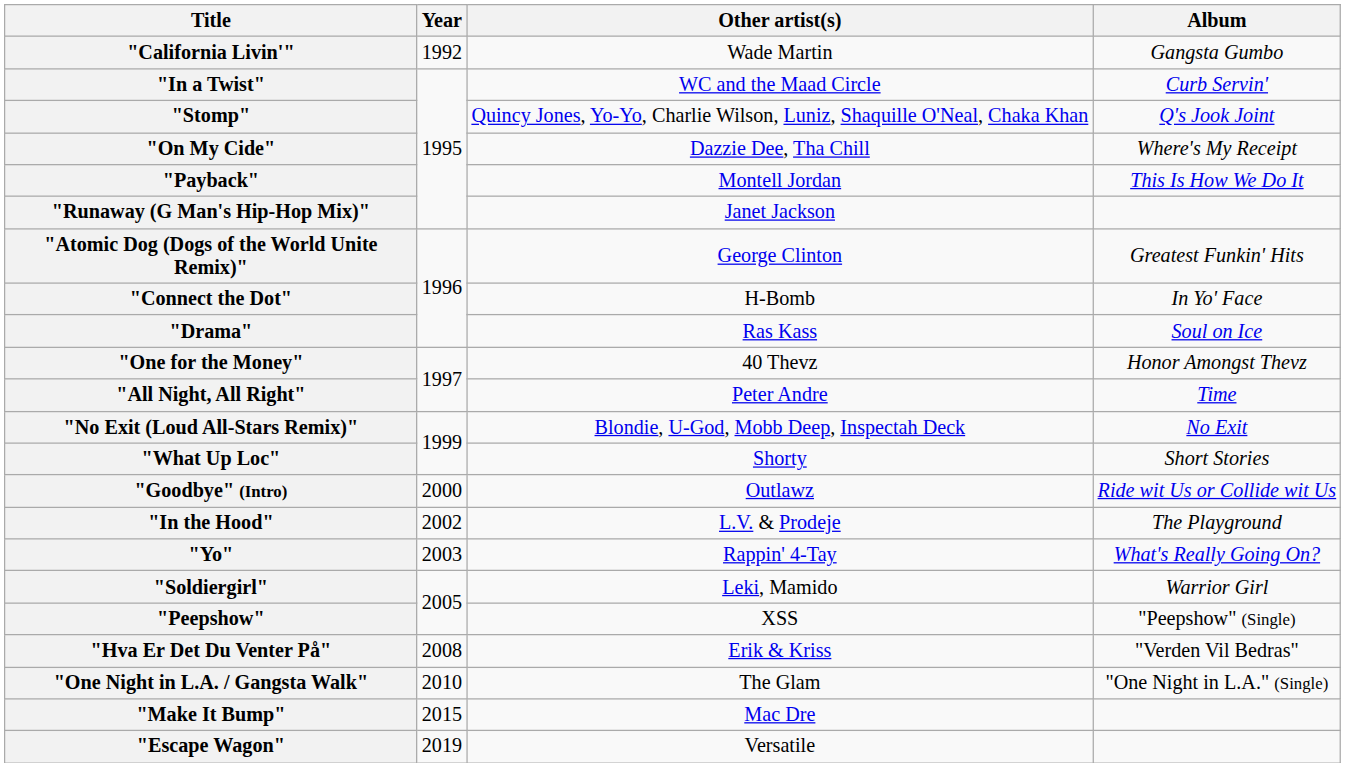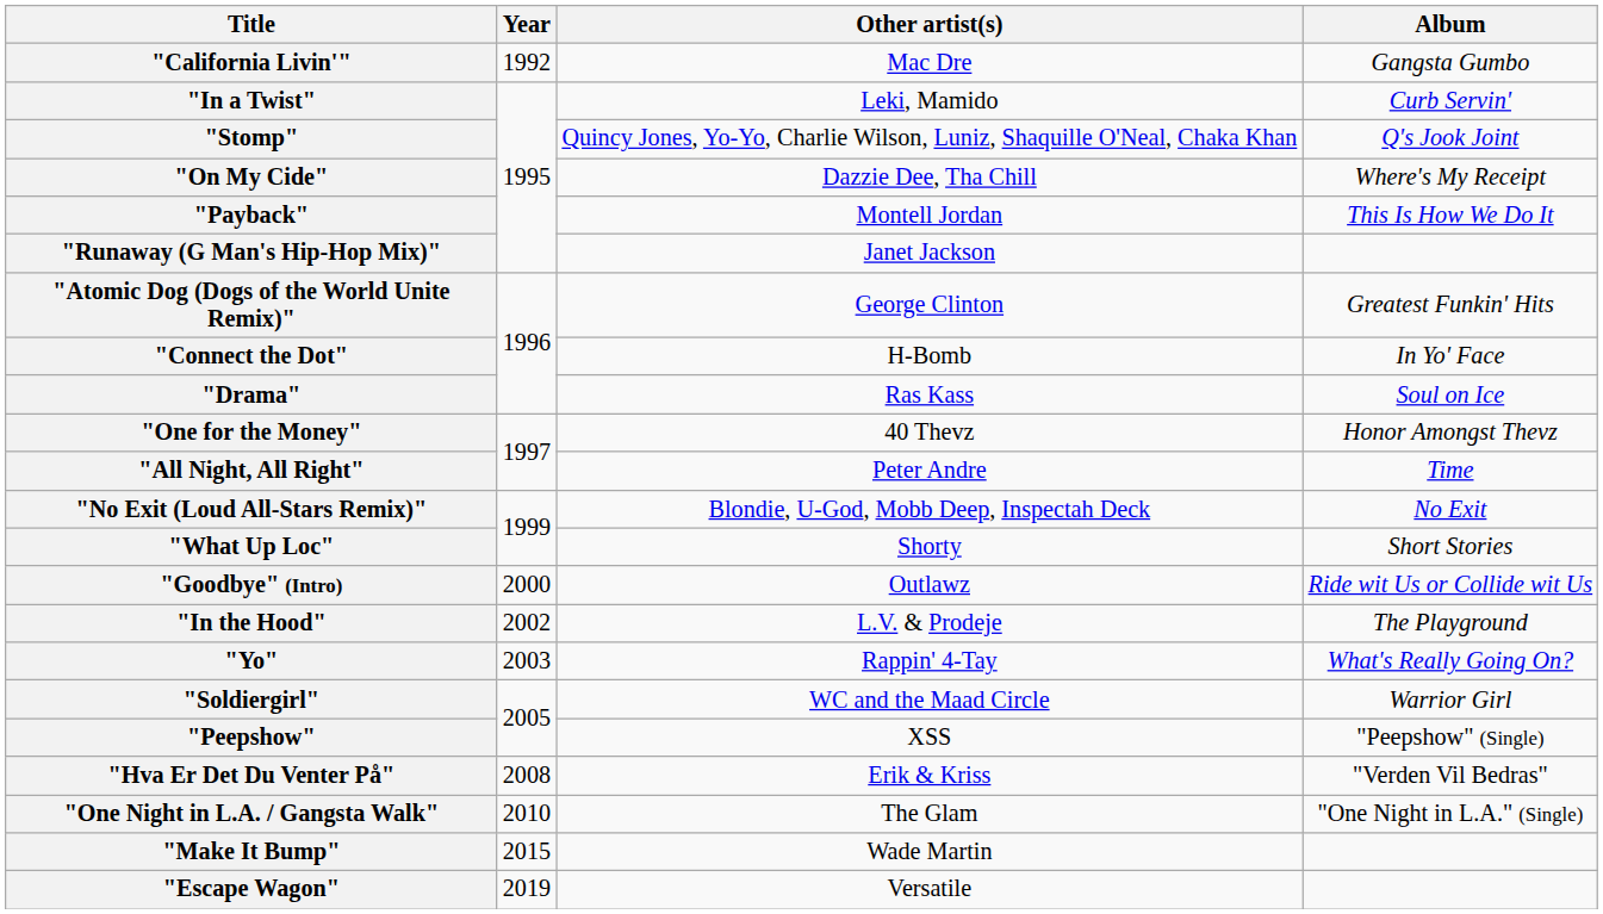"California Livin'" | Other artist(s): Wade Martin -> Mac Dre
"In a Twist" | Other artist(s): WC and the Maad Circle -> Leki, Mamido
"Soldiergirl" | Other artist(s): Leki, Mamido -> WC and the Maad Circle
"Make It Bump" | Other artist(s): Mac Dre -> Wade Martin
